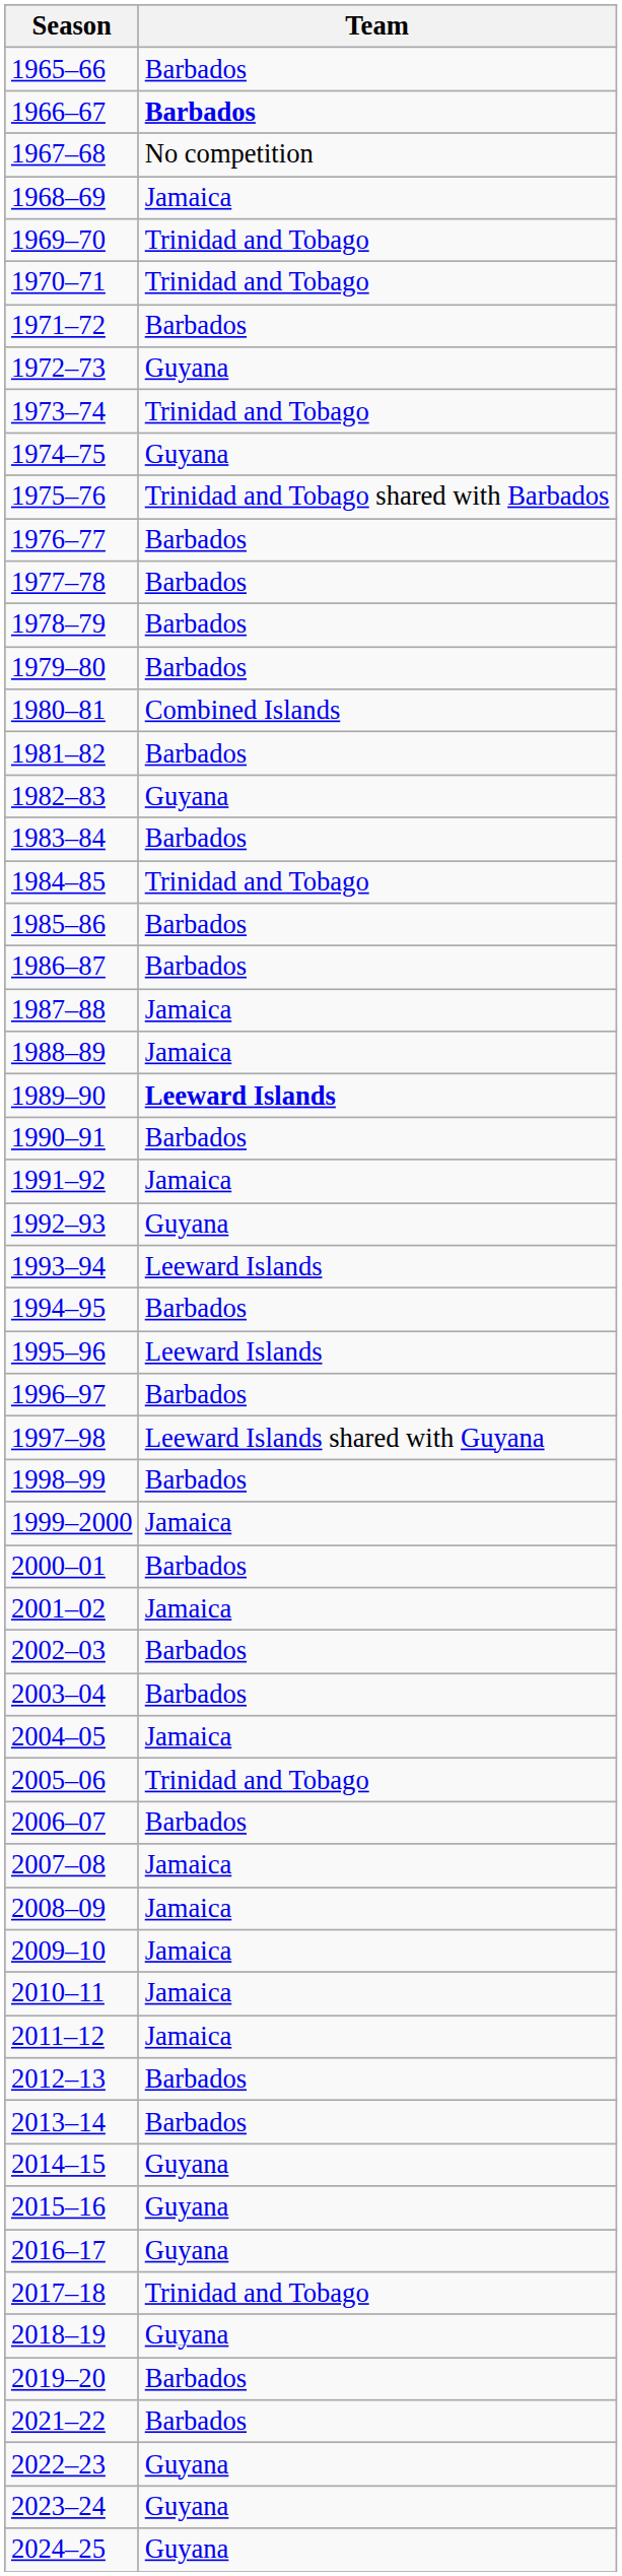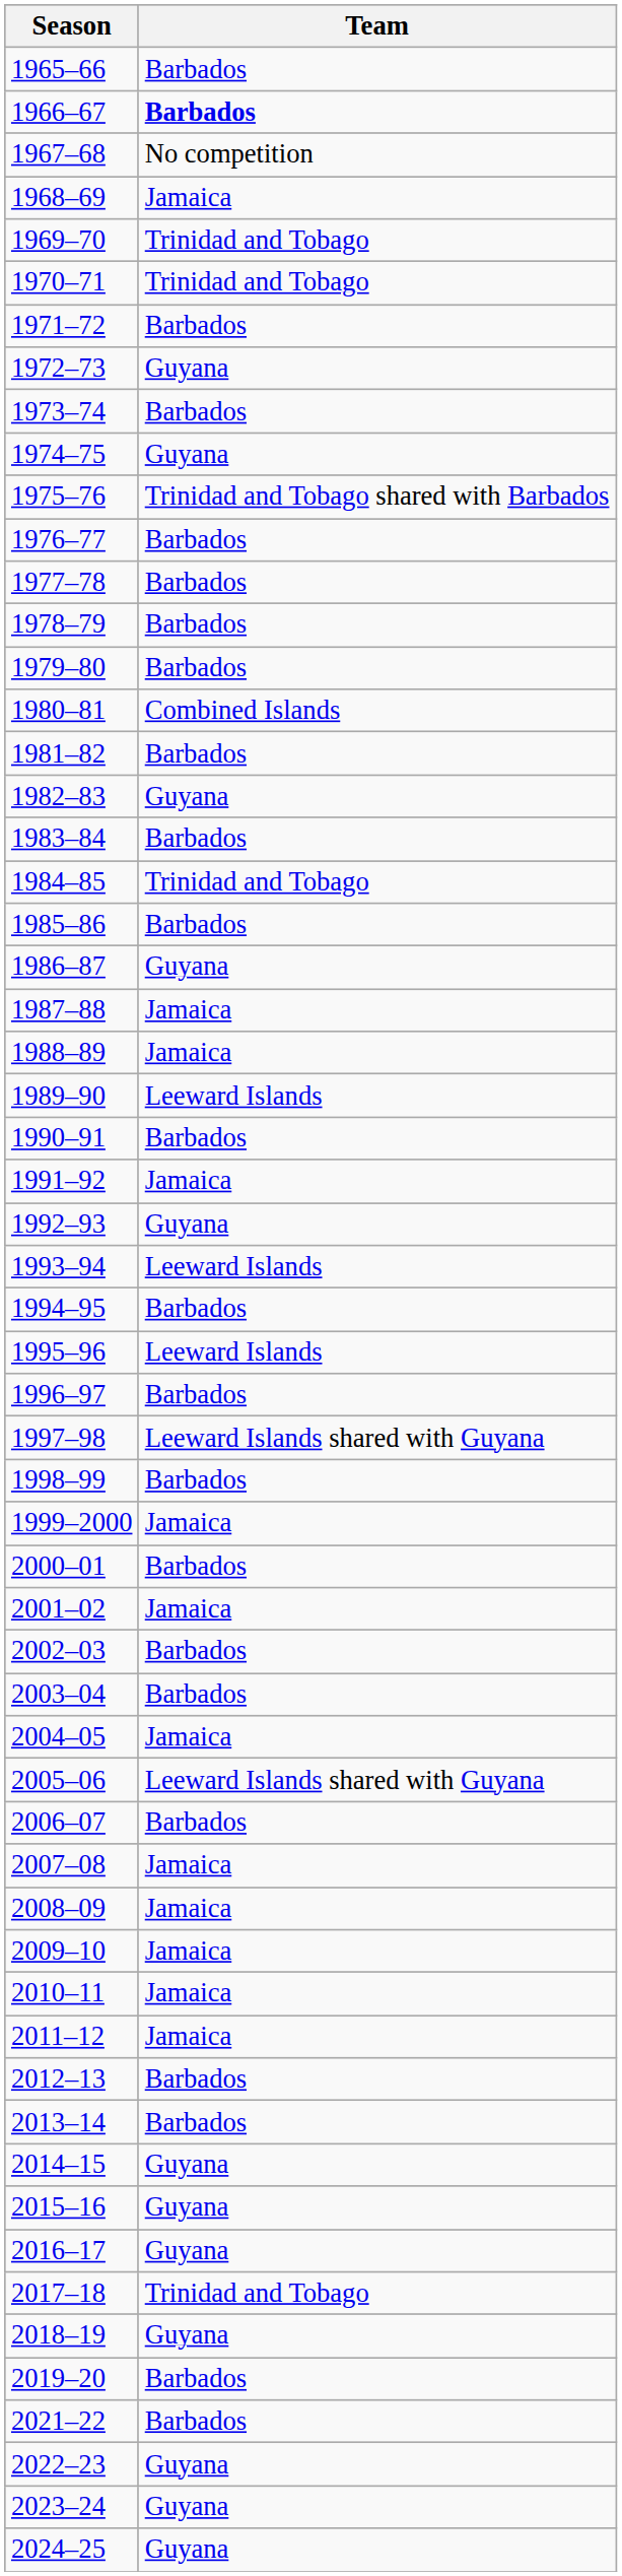1973–74 | Team: Trinidad and Tobago -> Barbados
1986–87 | Team: Barbados -> Guyana
1989–90 | Team: bold -> normal
2005–06 | Team: Trinidad and Tobago -> Leeward Islands shared with Guyana
